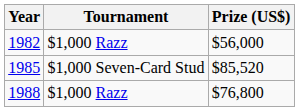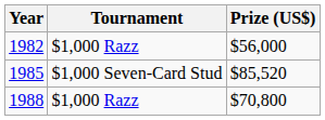1988 | Prize (US$): $76,800 -> $70,800
